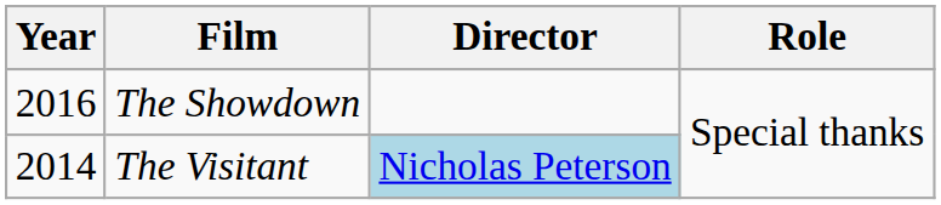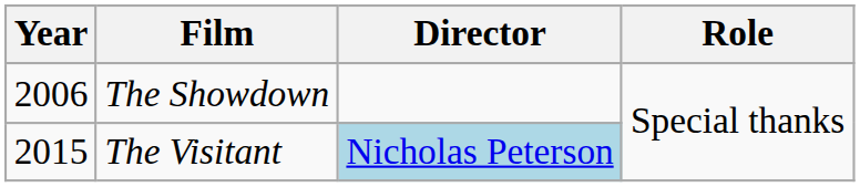The Showdown | Year: 2016 -> 2006
The Visitant | Year: 2014 -> 2015
